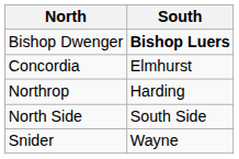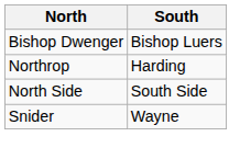Bishop Dwenger | South: bold -> normal
- row: Concordia | Elmhurst
